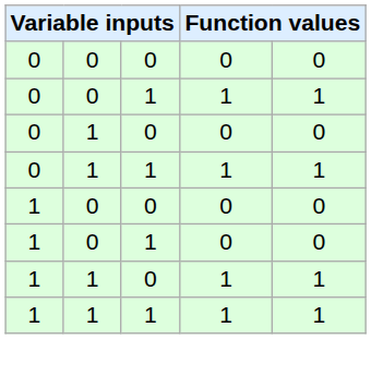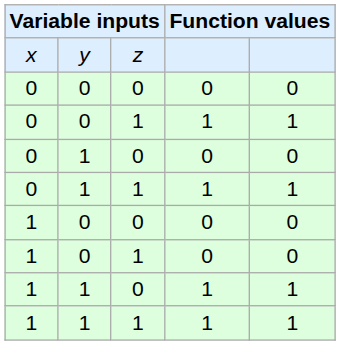+ row: x | y | z
